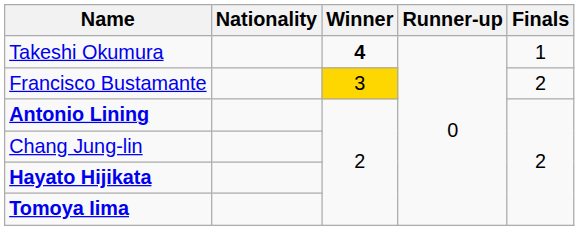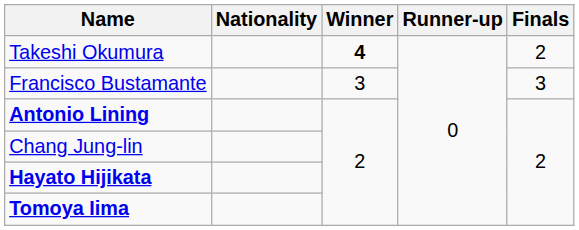Takeshi Okumura | Finals: 1 -> 2
Francisco Bustamante | Winner: gold background -> no background
Francisco Bustamante | Finals: 2 -> 3
